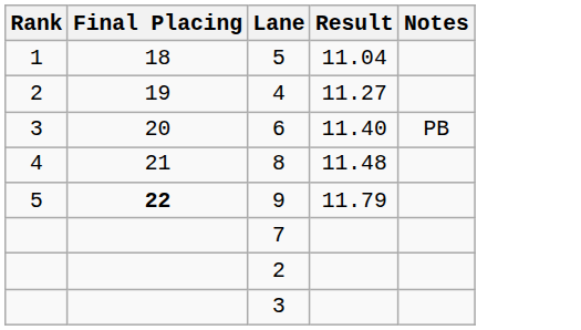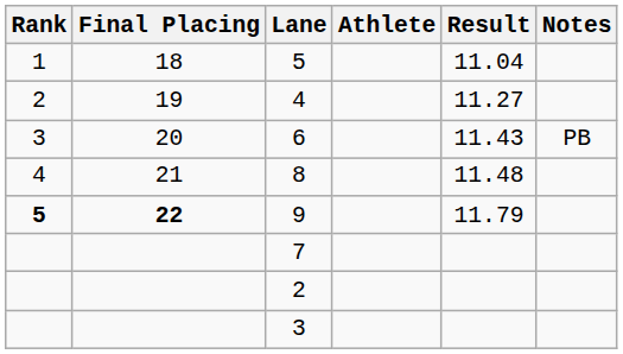+ column: Athlete
6 | Result: 11.40 -> 11.43
9 | Rank: normal -> bold
